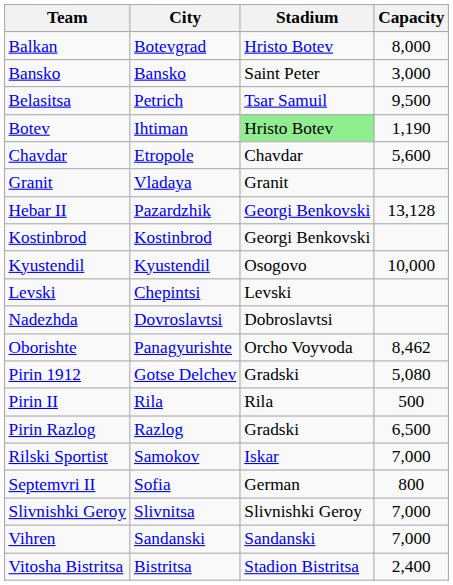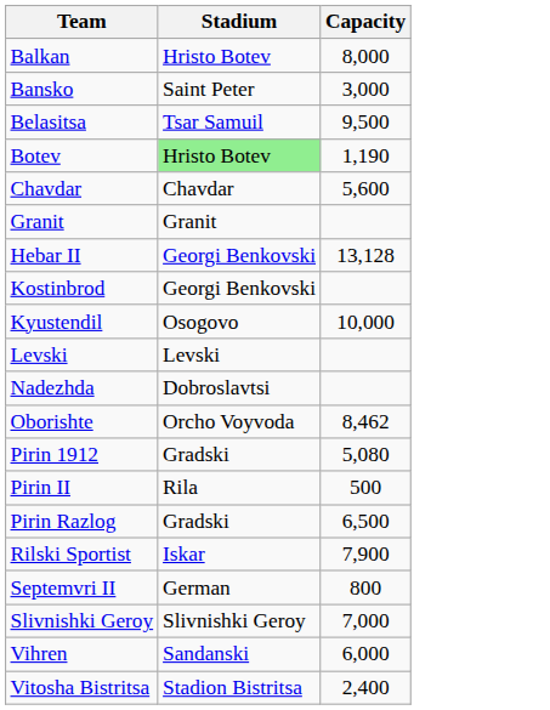- column: City | Botevgrad | Bansko | Petrich | Ihtiman | Etropole | Vladaya | Pazardzhik | Kostinbrod | Kyustendil | Chepintsi | Dovroslavtsi | Panagyurishte | Gotse Delchev | Rila | Razlog | Samokov | Sofia | Slivnitsa | Sandanski | Bistritsa
Rilski Sportist | Capacity: 7,000 -> 7,900
Vihren | Capacity: 7,000 -> 6,000
